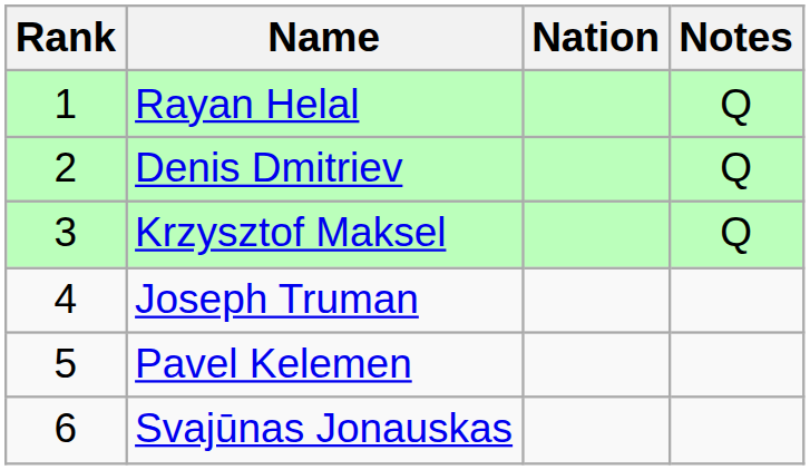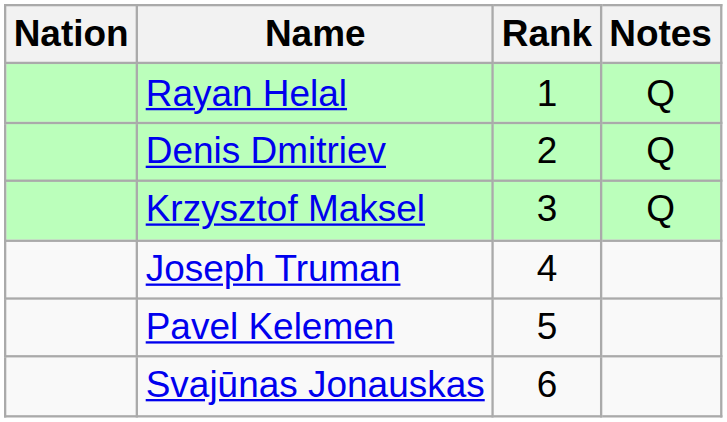columns swapped: Rank <-> Nation
